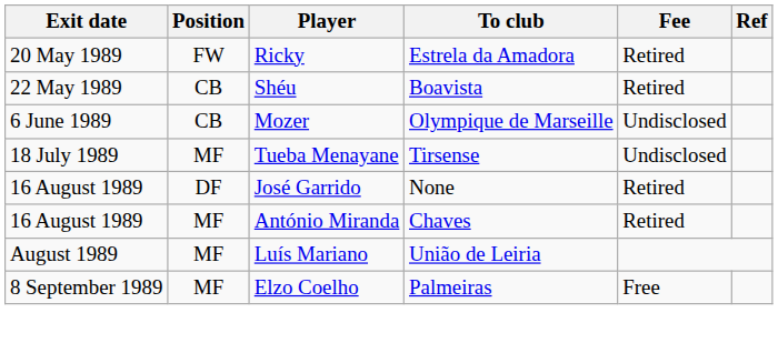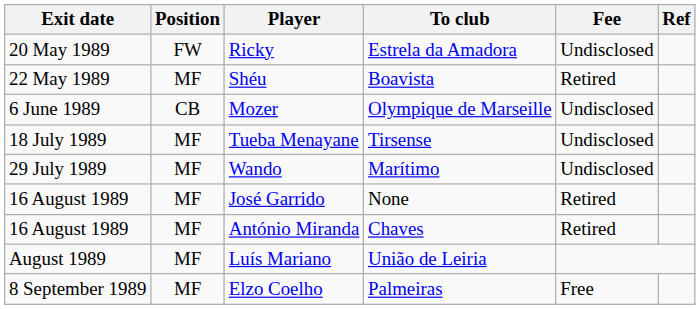Ricky | Fee: Retired -> Undisclosed
Shéu | Position: CB -> MF
+ row: 29 July 1989 | MF | Wando | Marítimo | Undisclosed
José Garrido | Position: DF -> MF
